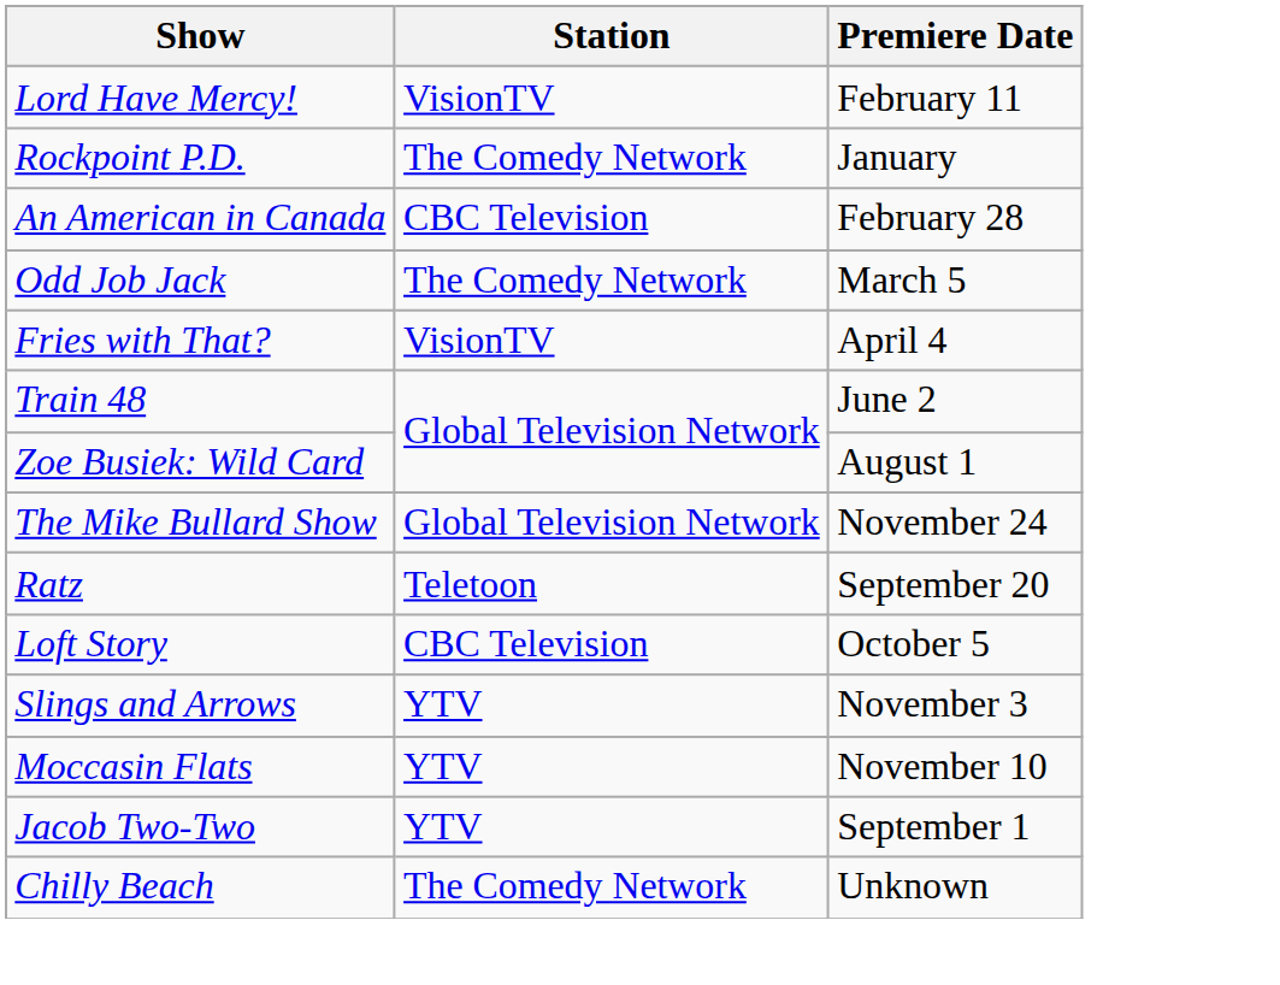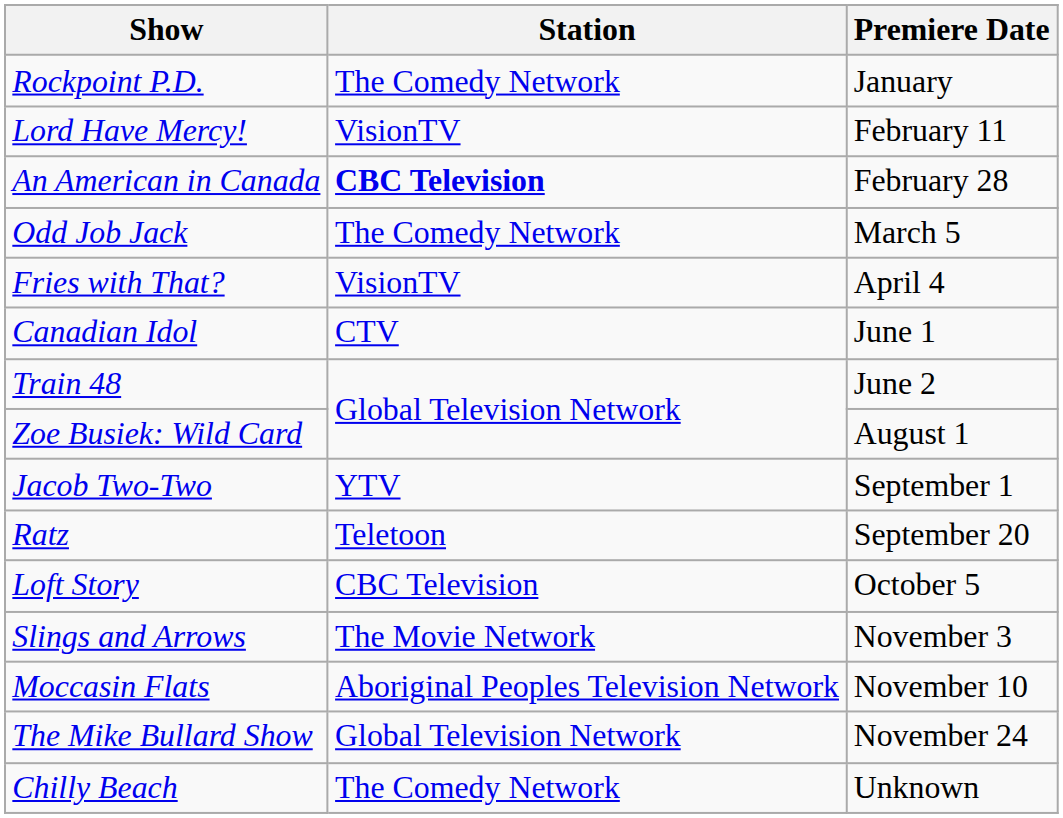rows swapped: Rockpoint P.D. <-> Lord Have Mercy!
An American in Canada | Station: normal -> bold
+ row: Canadian Idol | CTV | June 1
rows swapped: Jacob Two-Two <-> The Mike Bullard Show
Slings and Arrows | Station: YTV -> The Movie Network
Moccasin Flats | Station: YTV -> Aboriginal Peoples Television Network
